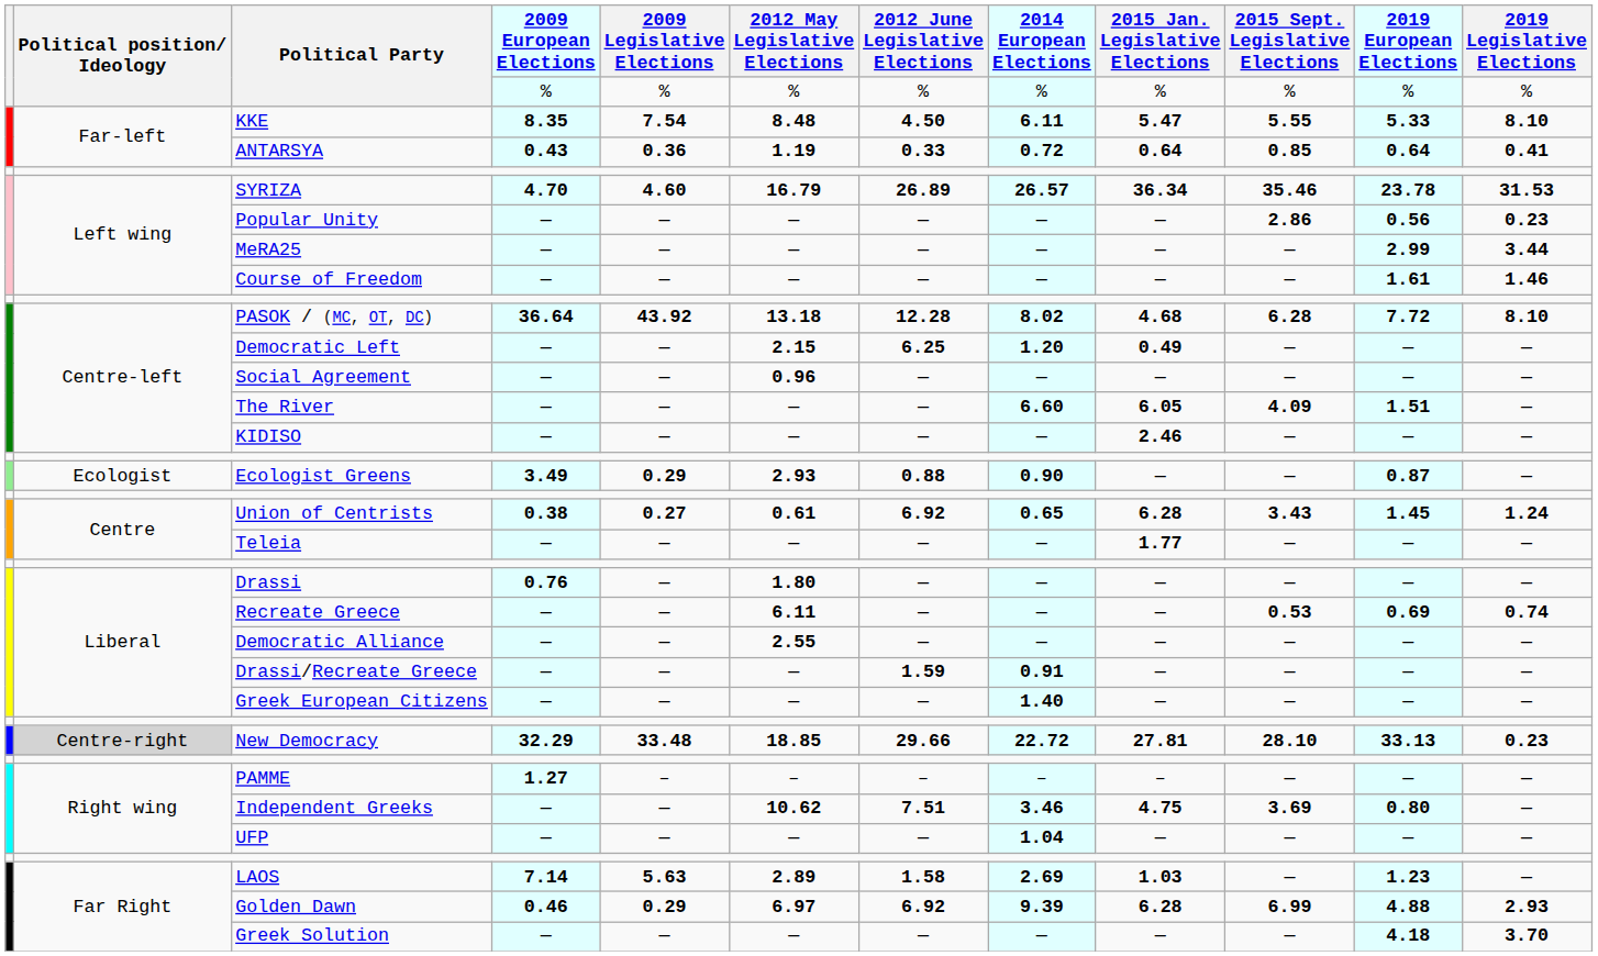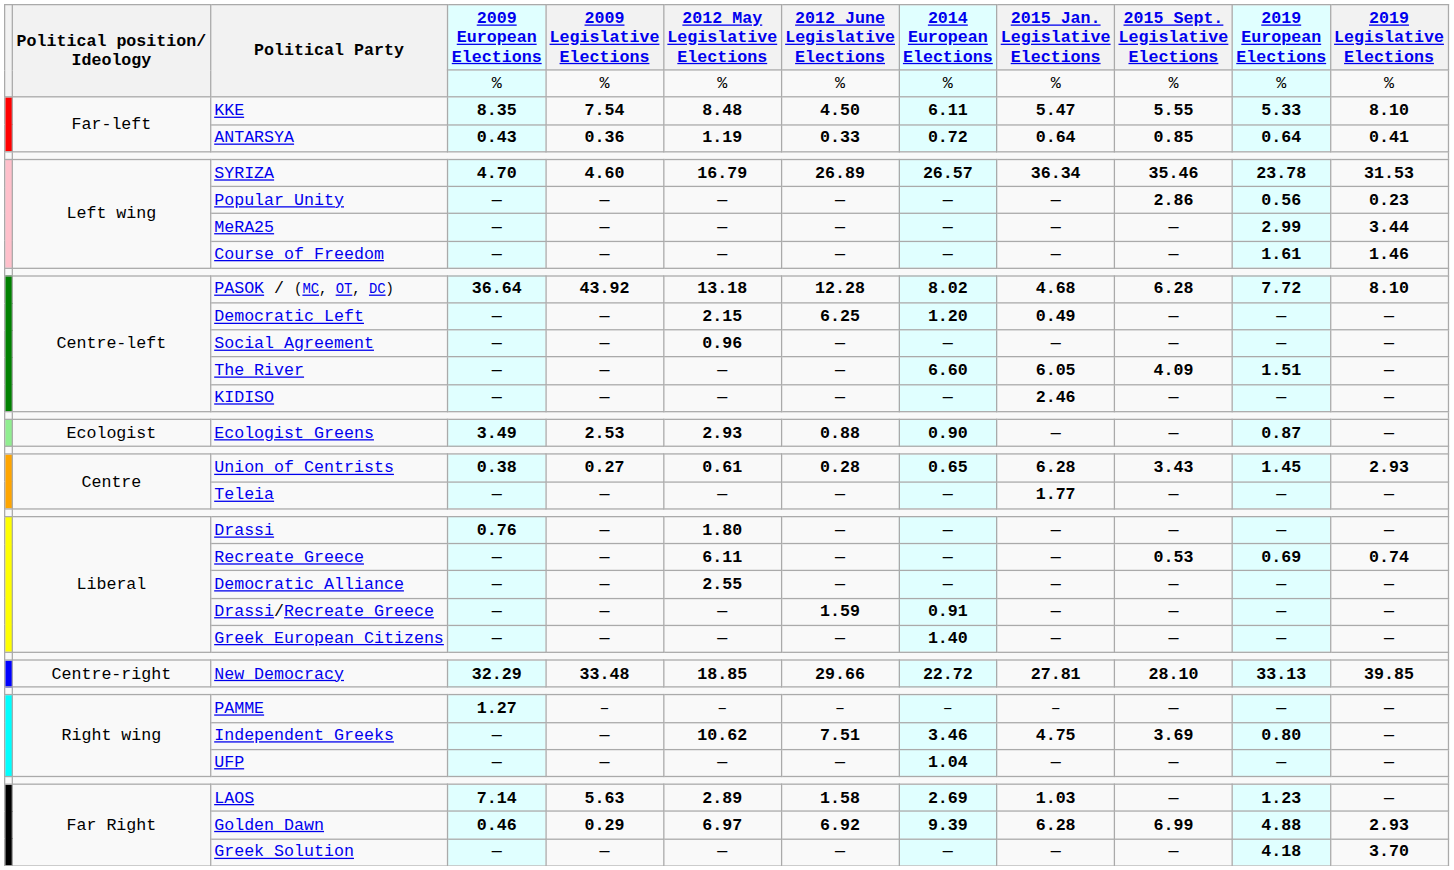Ecologist Greens | 2009 Legislative Elections: 0.29 -> 2.53
Union of Centrists | 2012 June Legislative Elections: 6.92 -> 0.28
Union of Centrists | 2019 Legislative Elections: 1.24 -> 2.93
New Democracy | Political position/ Ideology: lightgrey background -> no background
New Democracy | 2019 Legislative Elections: 0.23 -> 39.85
